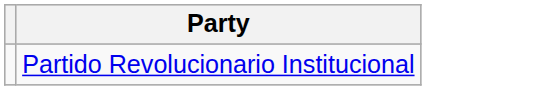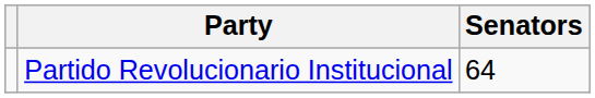+ column: Senators | 64
